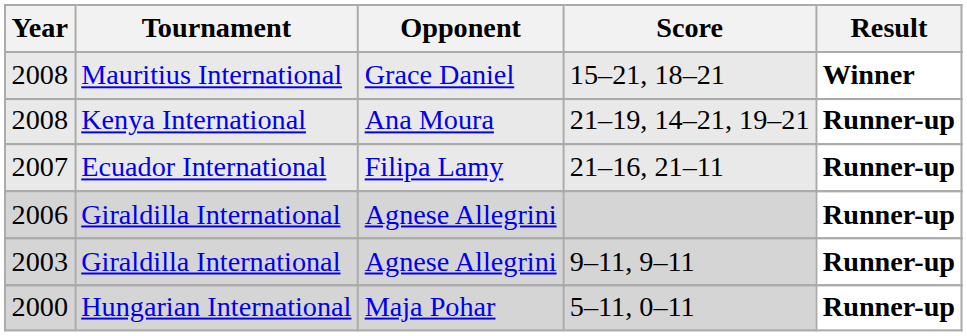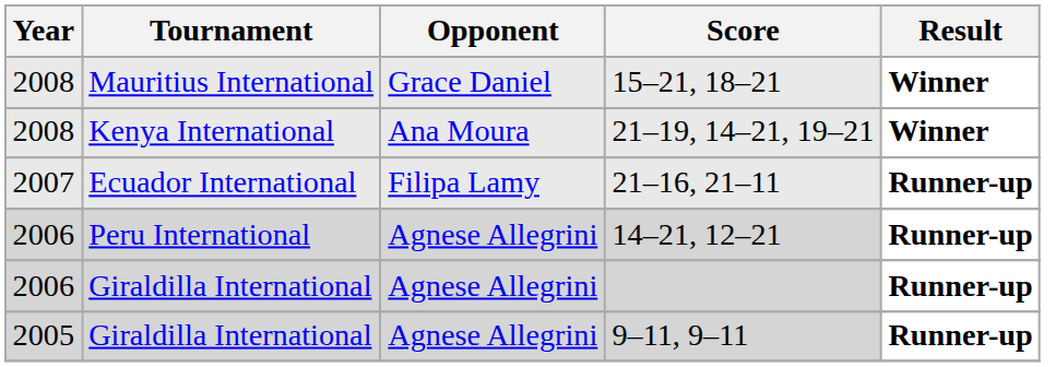21–19, 14–21, 19–21 | Result: Runner-up -> Winner
+ row: 2006 | Peru International | Agnese Allegrini | 14–21, 12–21 | Runner-up
9–11, 9–11 | Year: 2003 -> 2005
- row: 2000 | Hungarian International | Maja Pohar | 5–11, 0–11 | Runner-up
